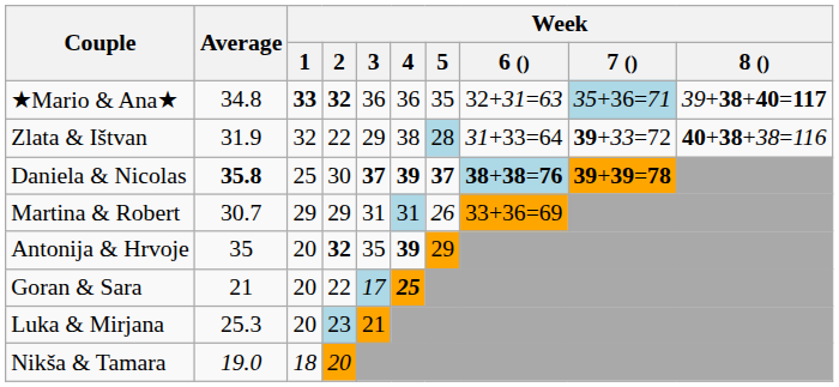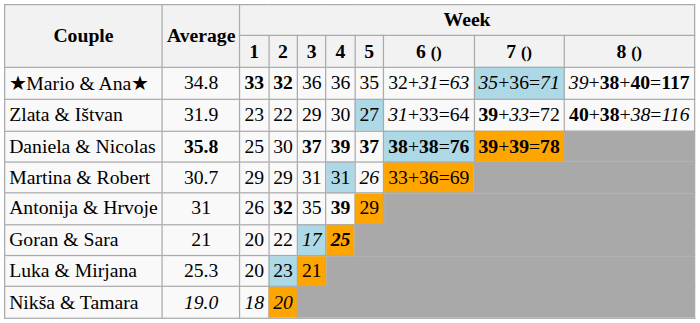Zlata & Ištvan | Week / 1: 32 -> 23
Zlata & Ištvan | Week / 4: 38 -> 30
Zlata & Ištvan | Week / 5: 28 -> 27
Antonija & Hrvoje | Average: 35 -> 31
Antonija & Hrvoje | Week / 1: 20 -> 26
